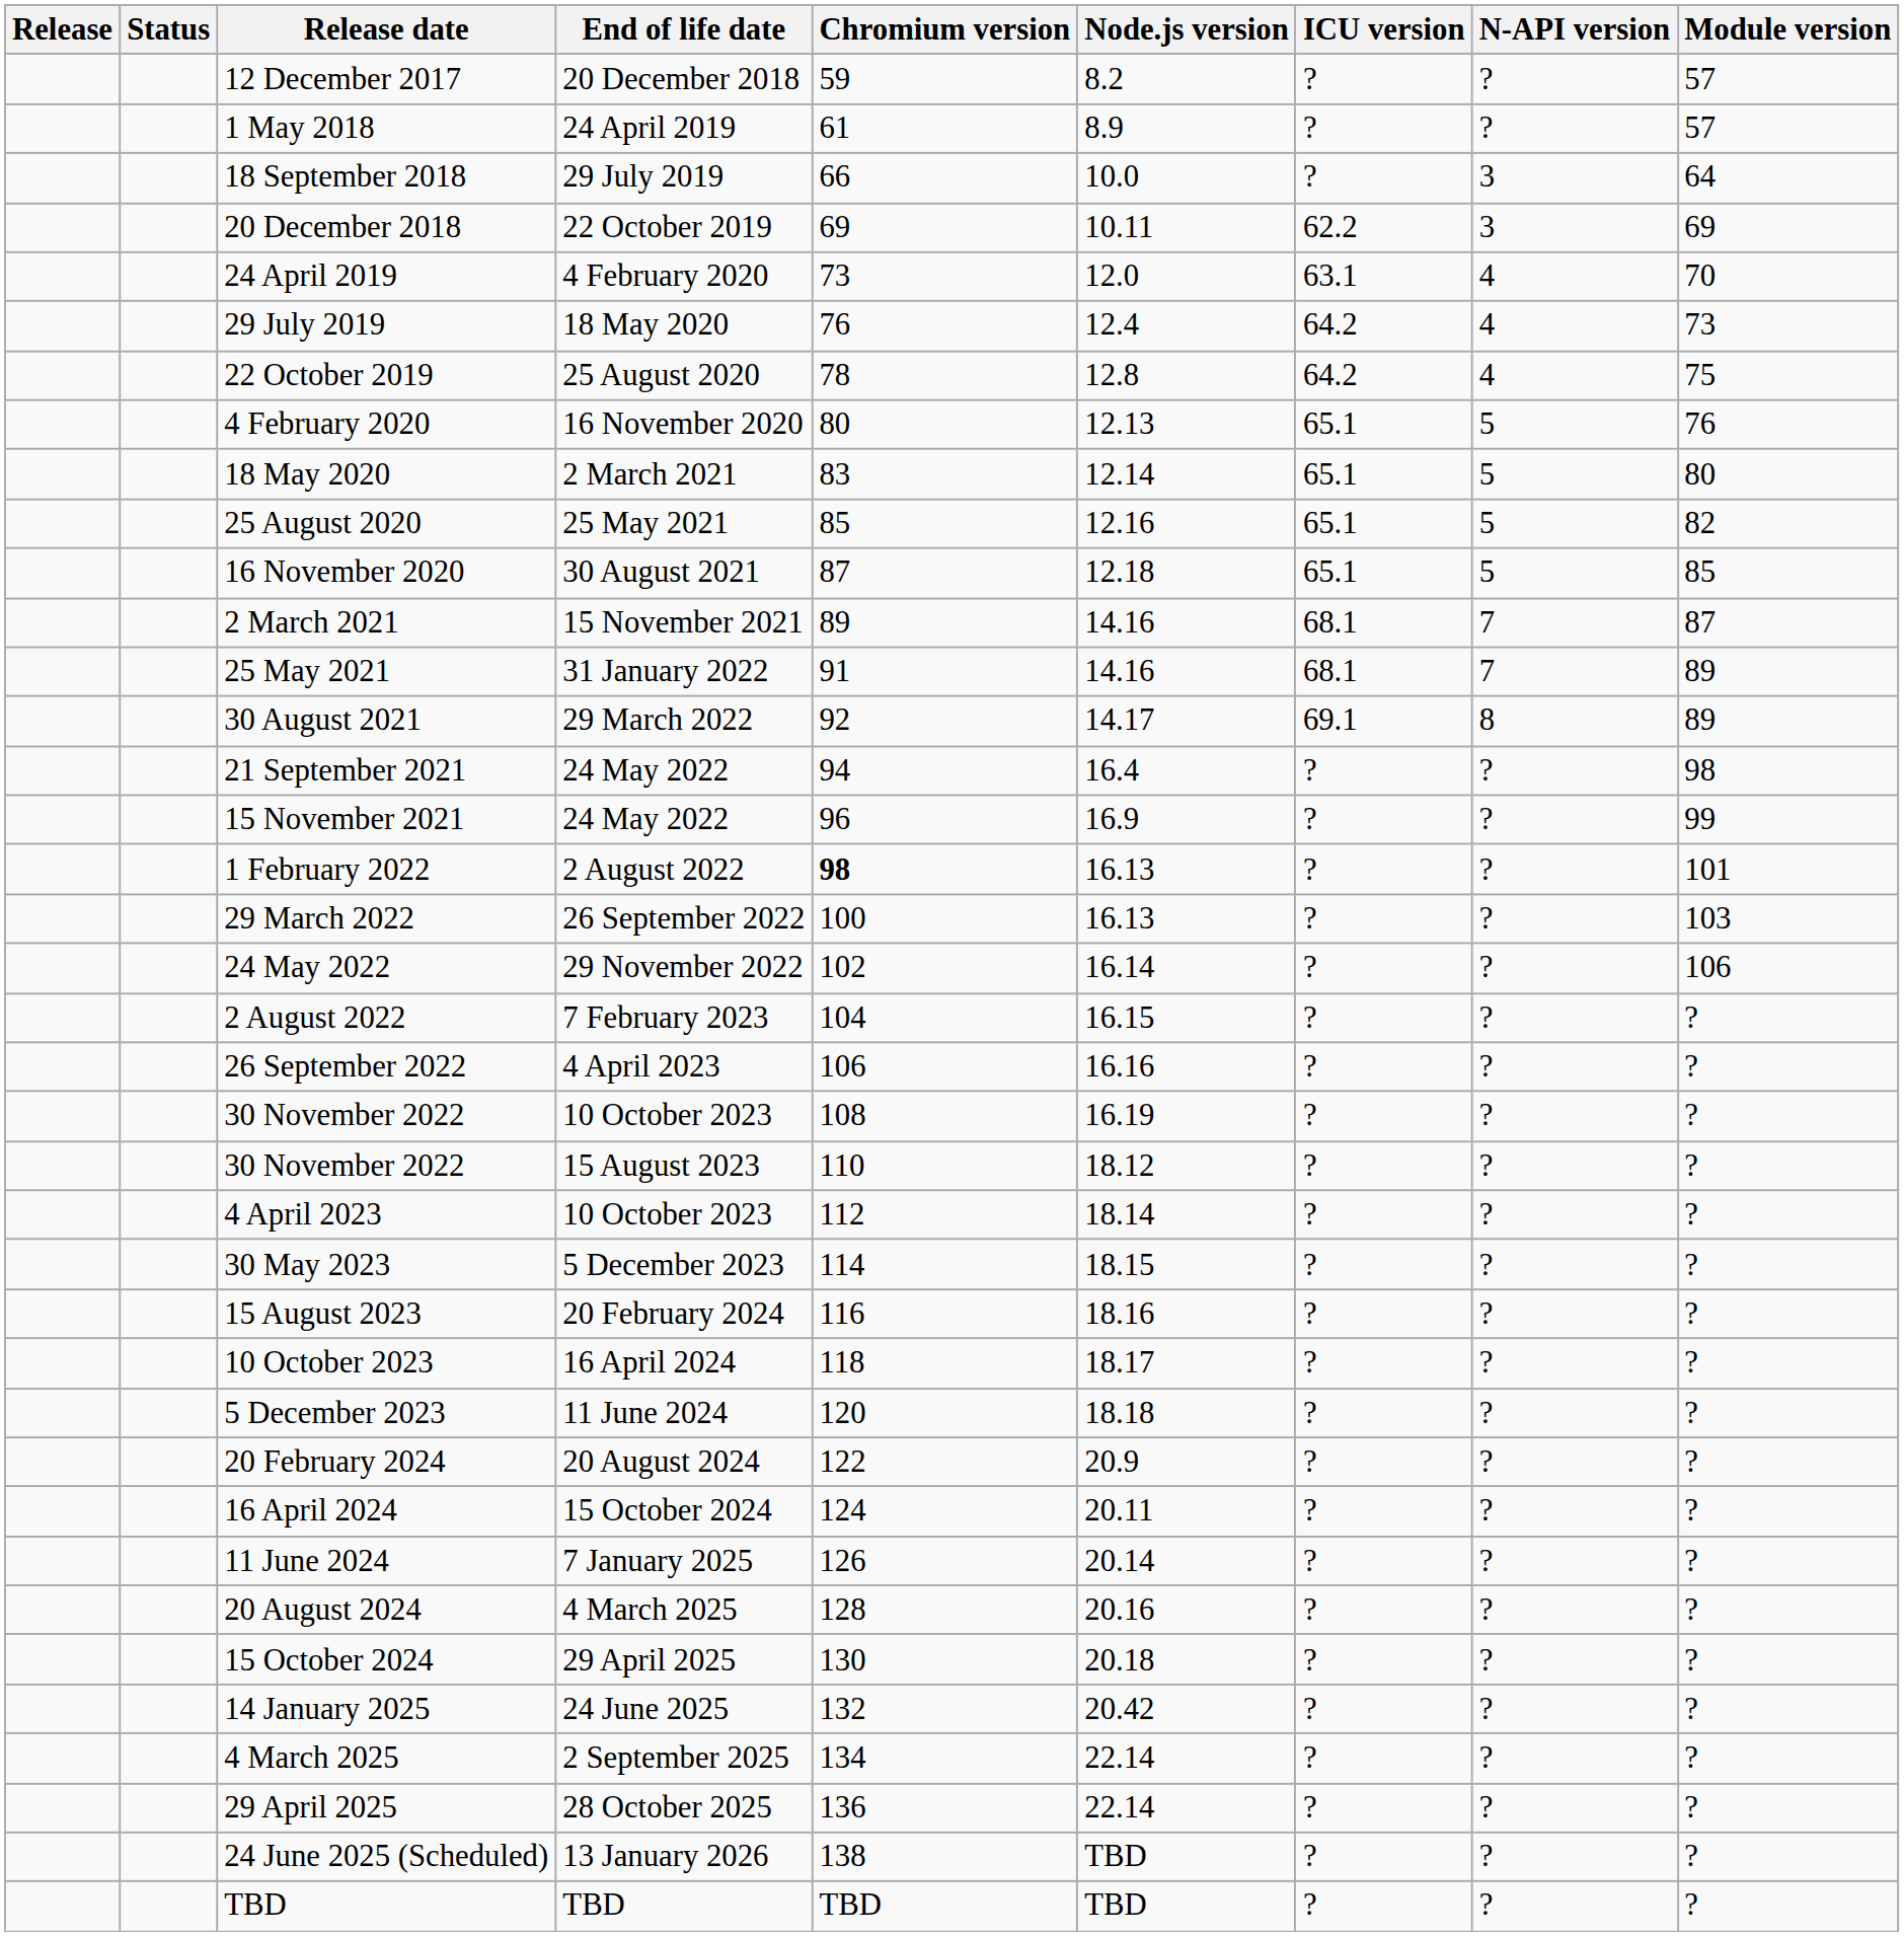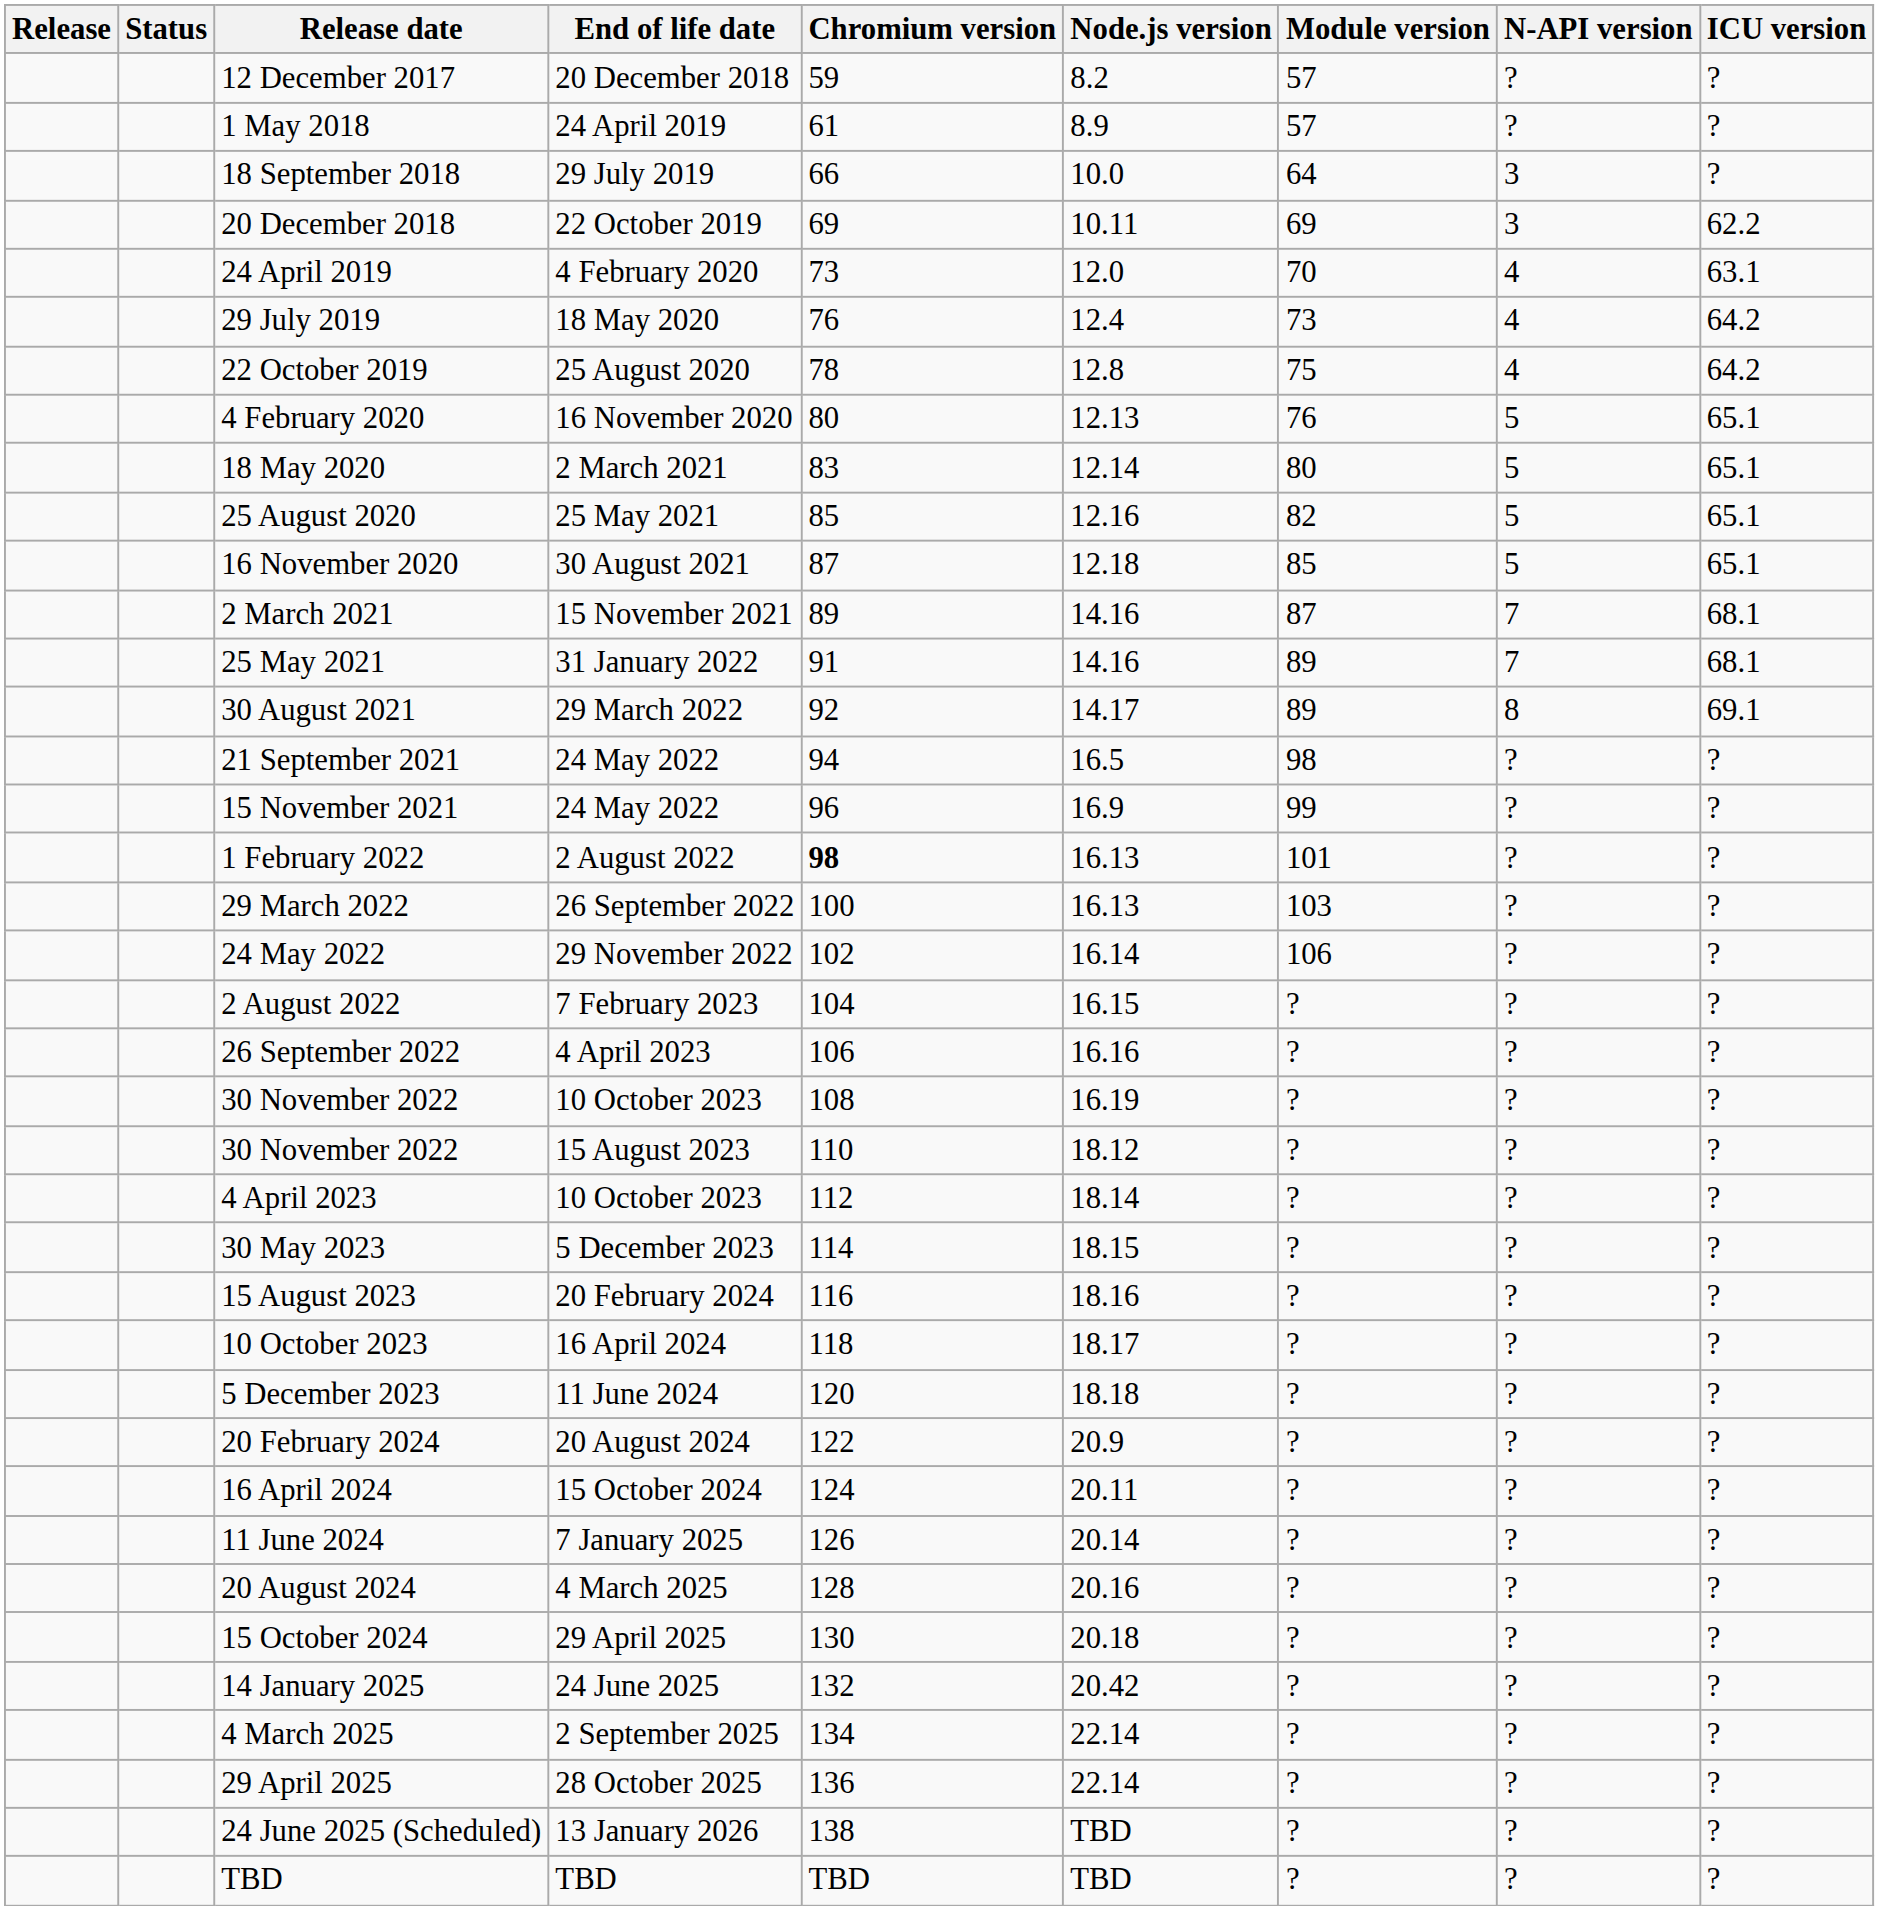columns swapped: Module version <-> ICU version
21 September 2021 | Node.js version: 16.4 -> 16.5
